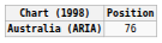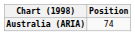Australia (ARIA) | Position: 76 -> 74
